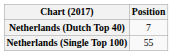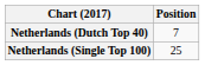Netherlands (Single Top 100) | Position: 55 -> 25
